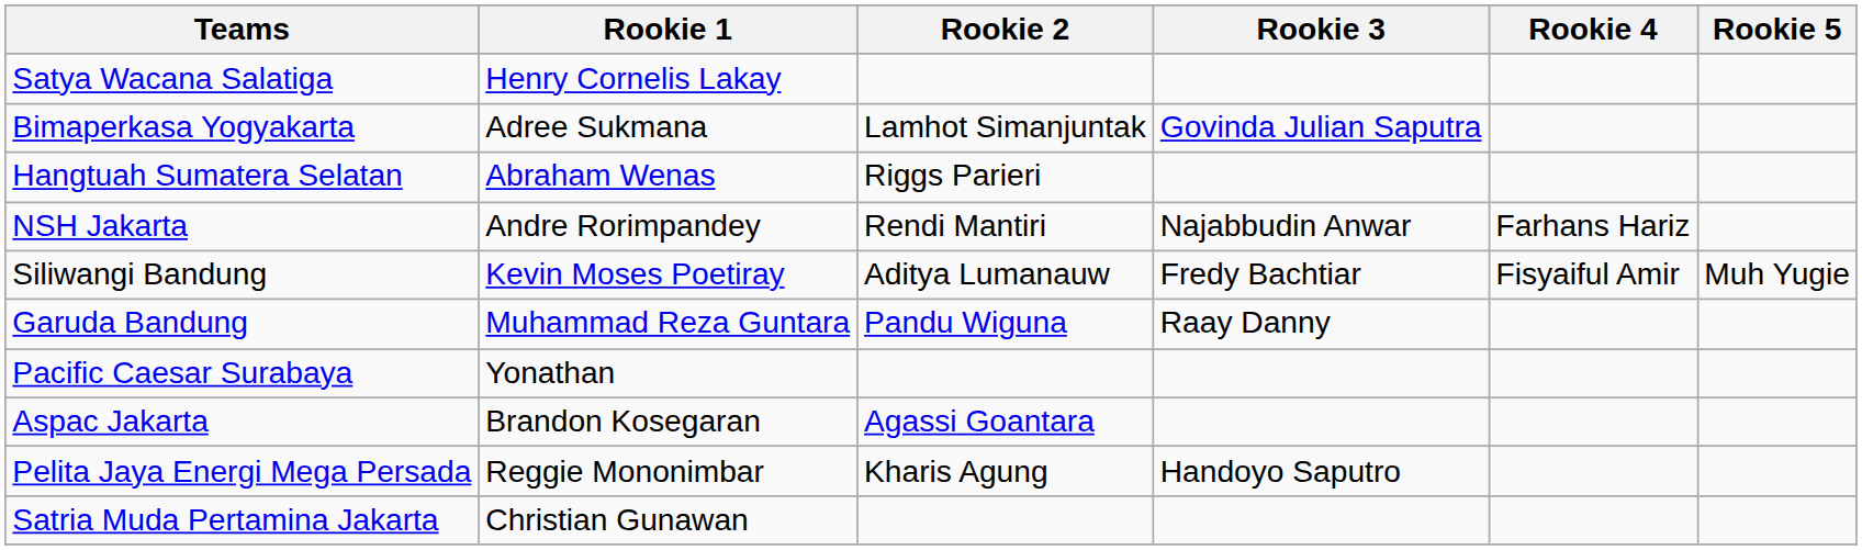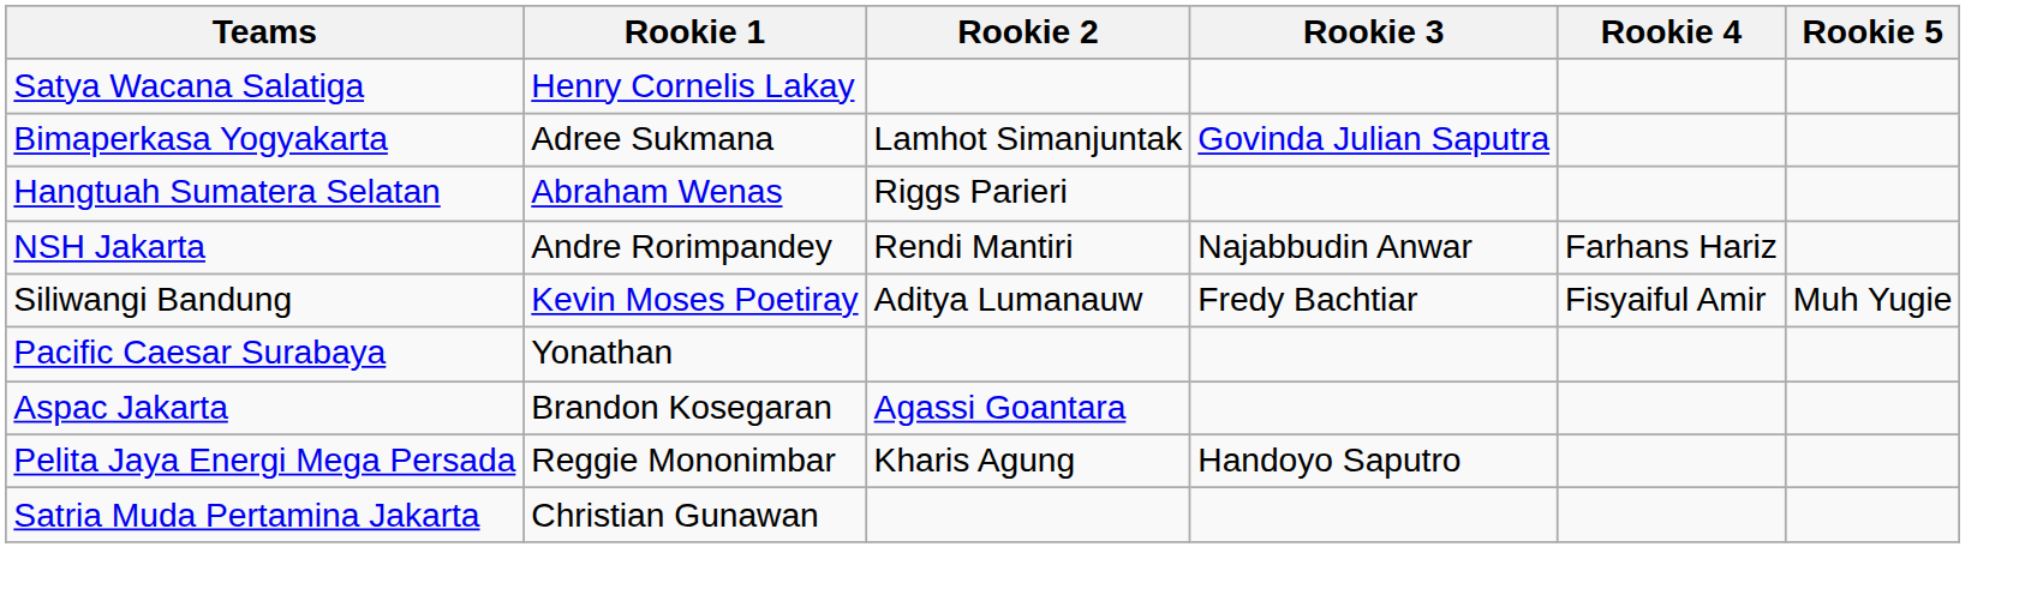- row: Garuda Bandung | Muhammad Reza Guntara | Pandu Wiguna | Raay Danny
